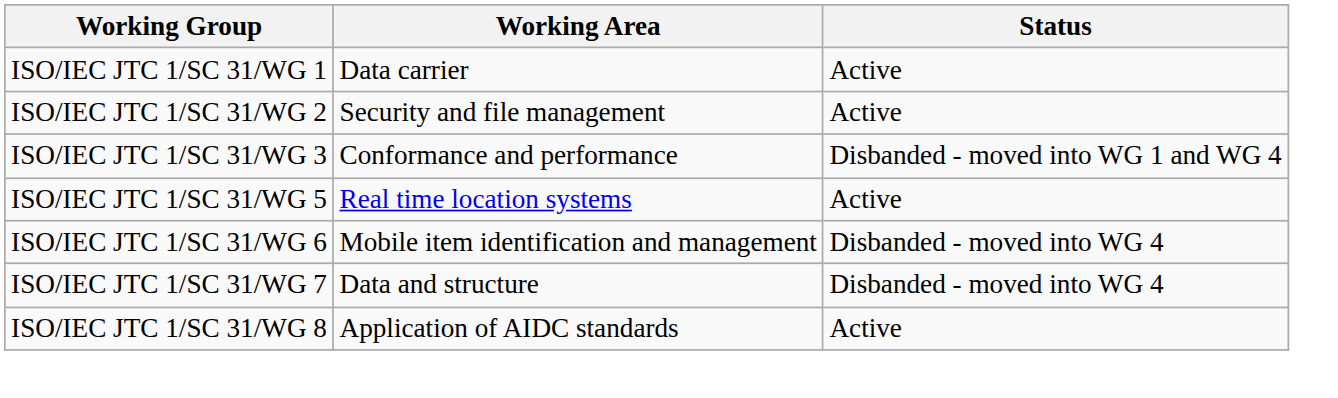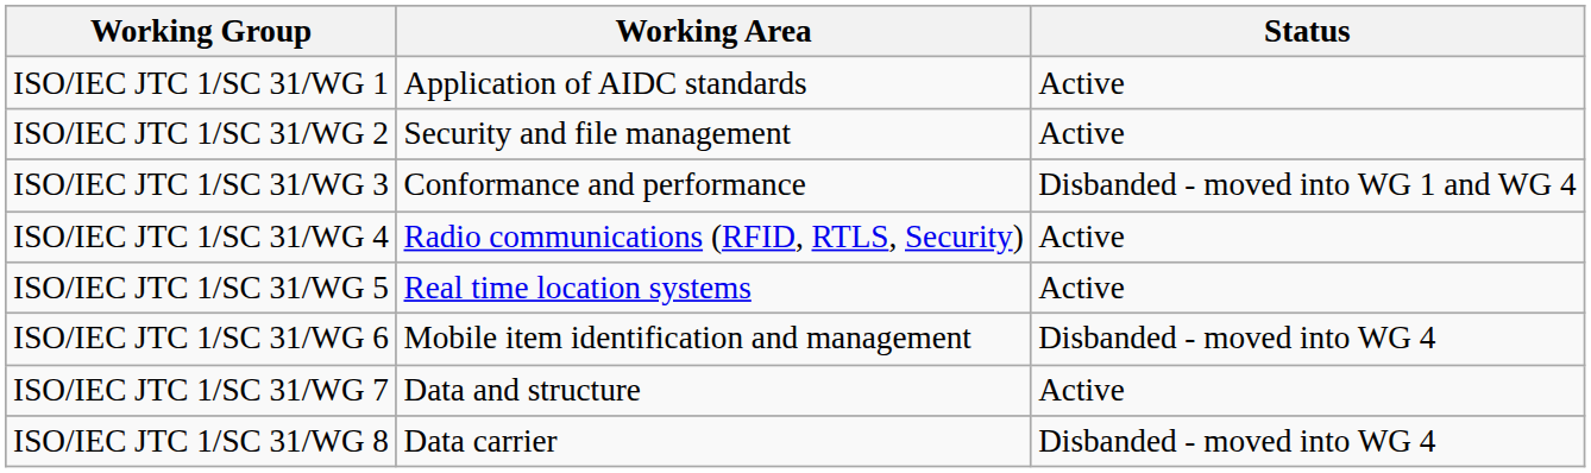ISO/IEC JTC 1/SC 31/WG 1 | Working Area: Data carrier -> Application of AIDC standards
+ row: ISO/IEC JTC 1/SC 31/WG 4 | Radio communications (RFID, RTLS, Security) | Active
ISO/IEC JTC 1/SC 31/WG 7 | Status: Disbanded - moved into WG 4 -> Active
ISO/IEC JTC 1/SC 31/WG 8 | Working Area: Application of AIDC standards -> Data carrier
ISO/IEC JTC 1/SC 31/WG 8 | Status: Active -> Disbanded - moved into WG 4
